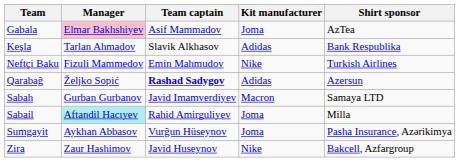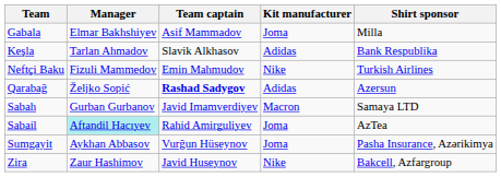Gabala | Manager: pink background -> no background
Gabala | Shirt sponsor: AzTea -> Milla
Sabail | Shirt sponsor: Milla -> AzTea
